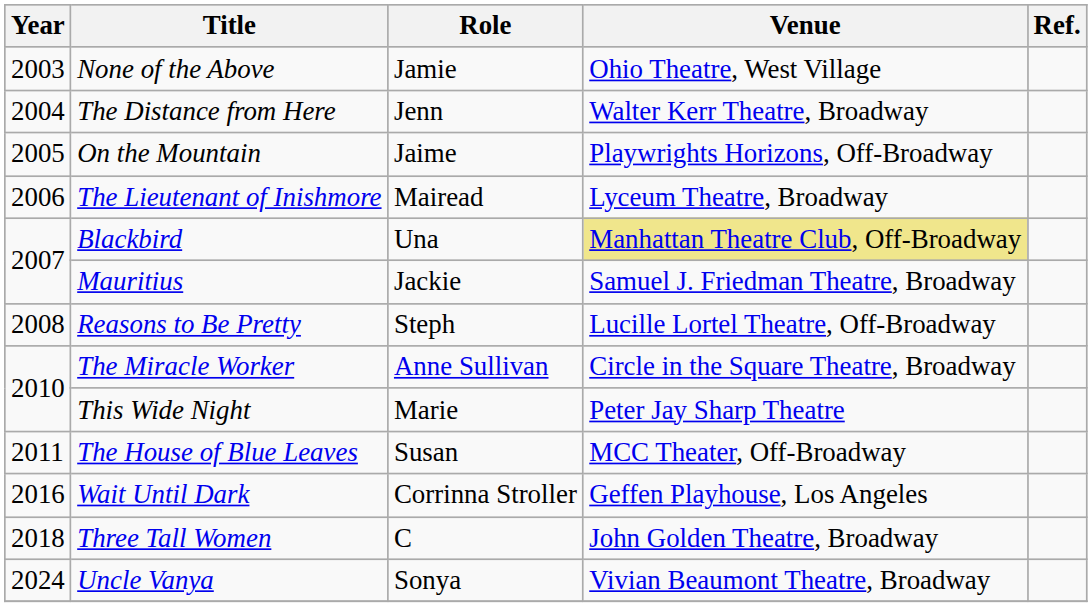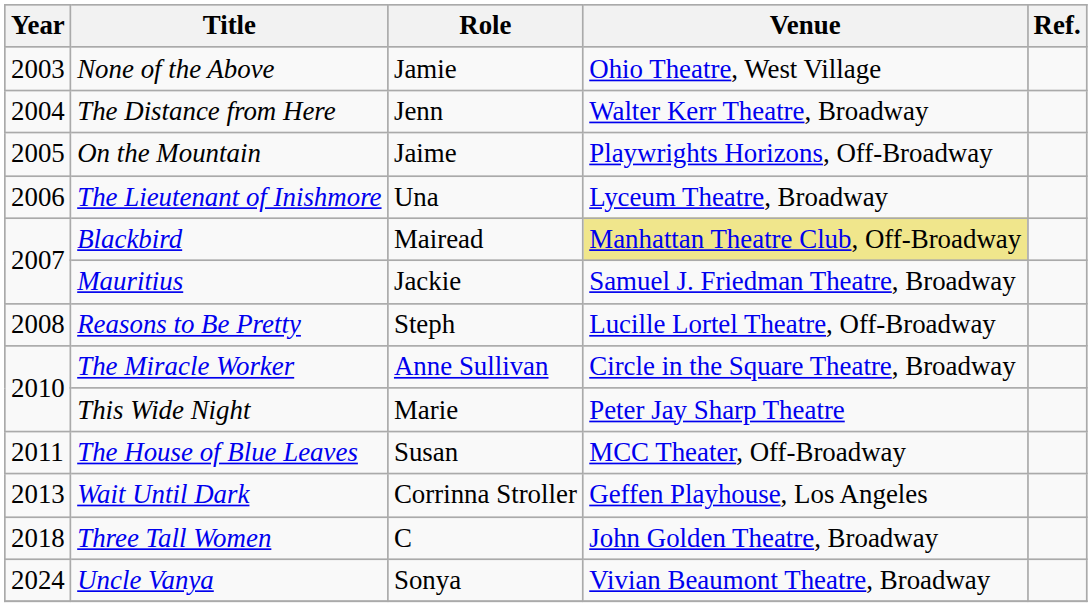The Lieutenant of Inishmore | Role: Mairead -> Una
Blackbird | Role: Una -> Mairead
Wait Until Dark | Year: 2016 -> 2013
